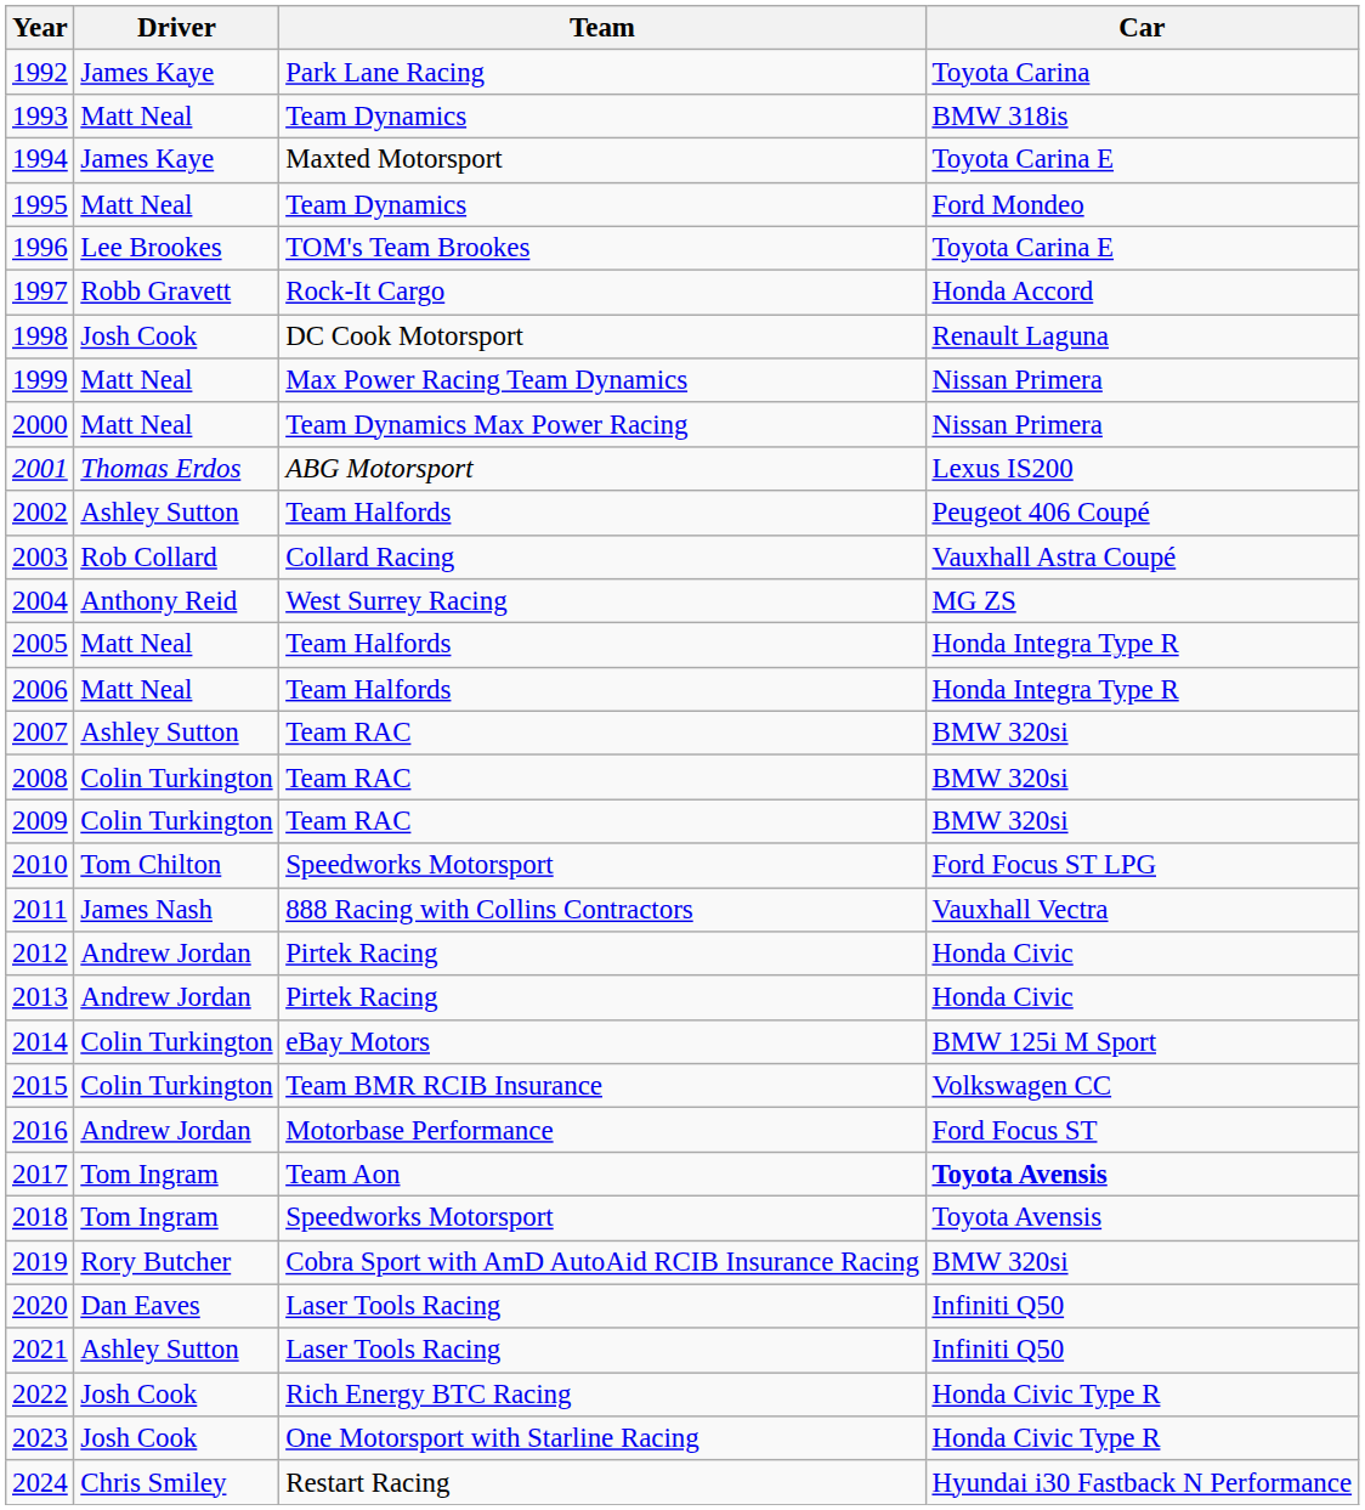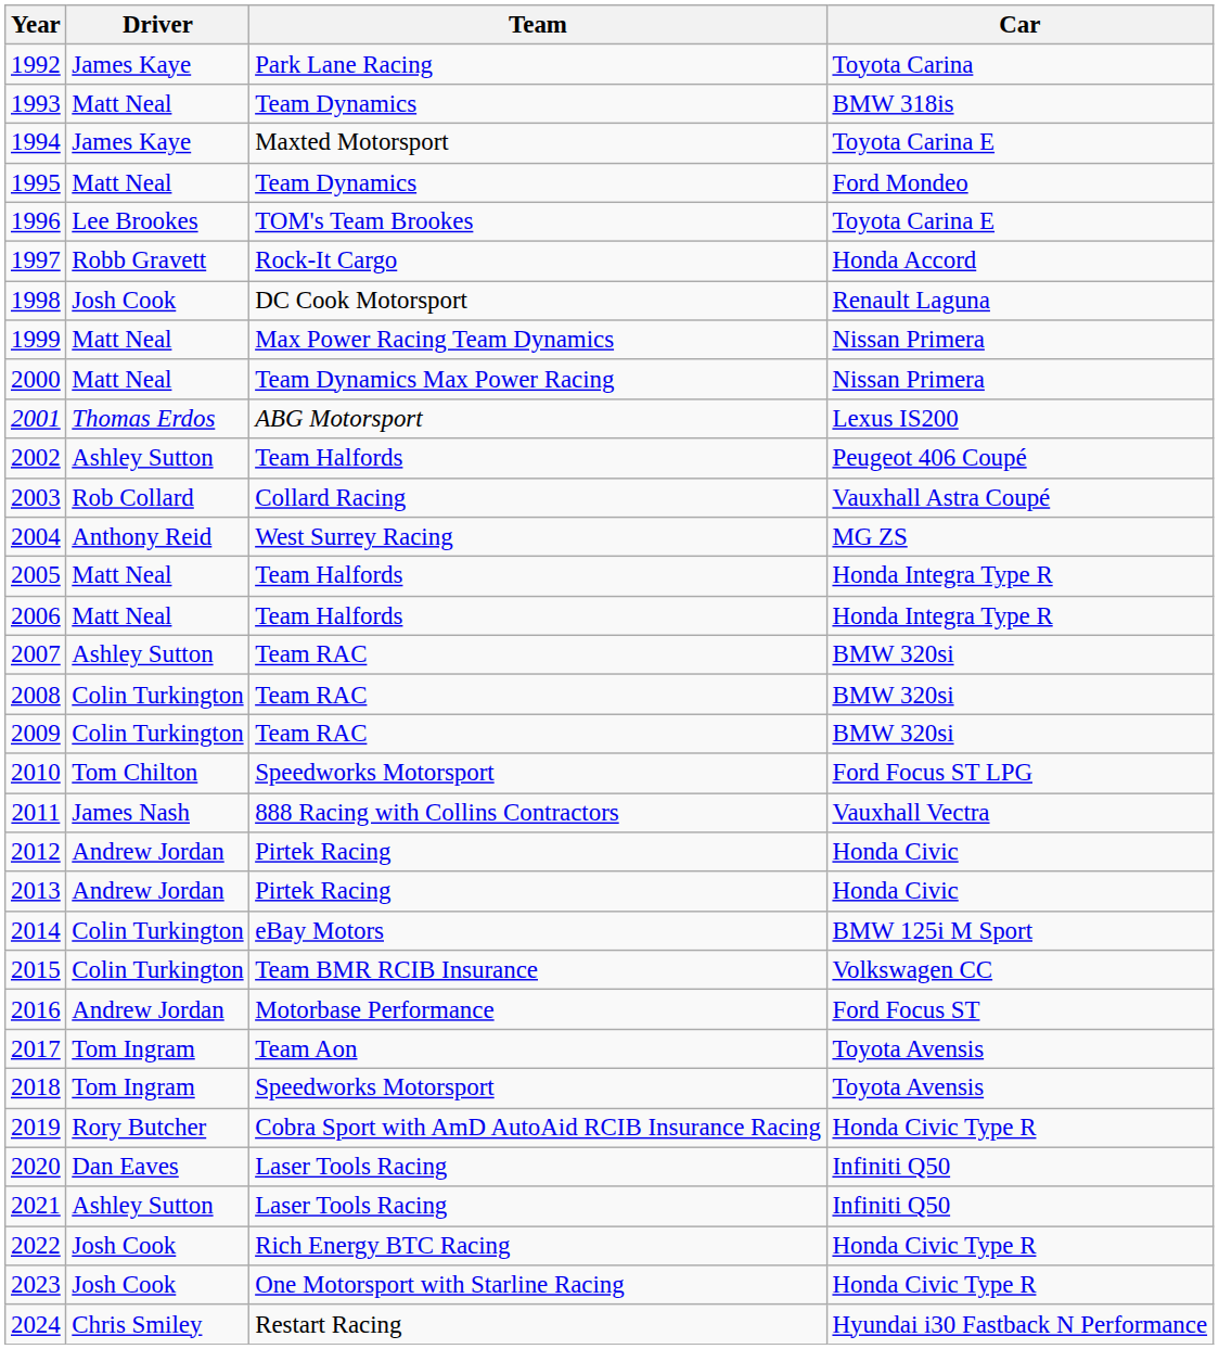2017 | Car: bold -> normal
2019 | Car: BMW 320si -> Honda Civic Type R
